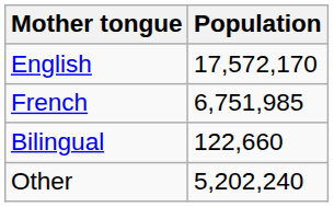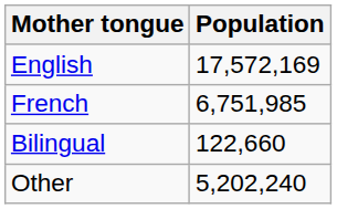English | Population: 17,572,170 -> 17,572,169
